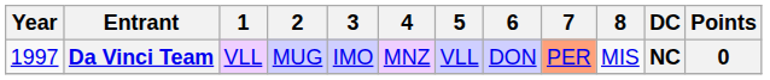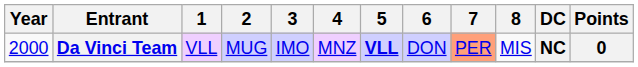Da Vinci Team | Year: 1997 -> 2000
Da Vinci Team | 5: normal -> bold
